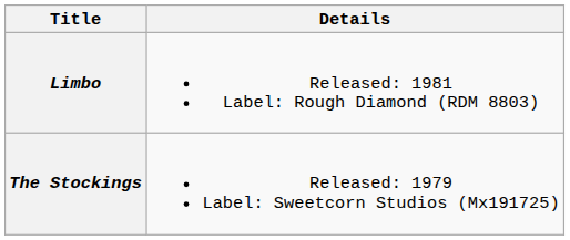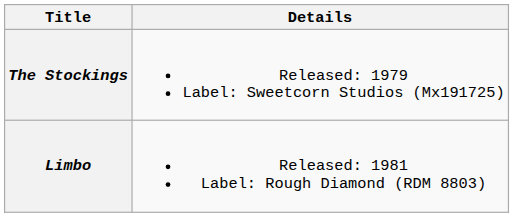rows swapped: The Stockings <-> Limbo
